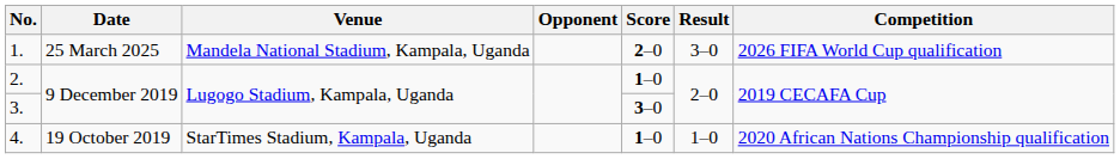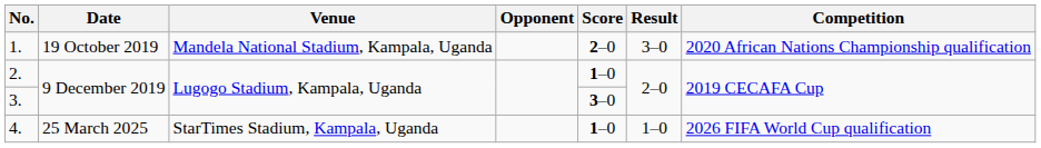1. | Date: 25 March 2025 -> 19 October 2019
1. | Competition: 2026 FIFA World Cup qualification -> 2020 African Nations Championship qualification
4. | Date: 19 October 2019 -> 25 March 2025
4. | Competition: 2020 African Nations Championship qualification -> 2026 FIFA World Cup qualification
